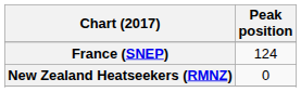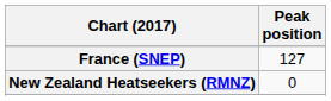France (SNEP) | Peak position: 124 -> 127
